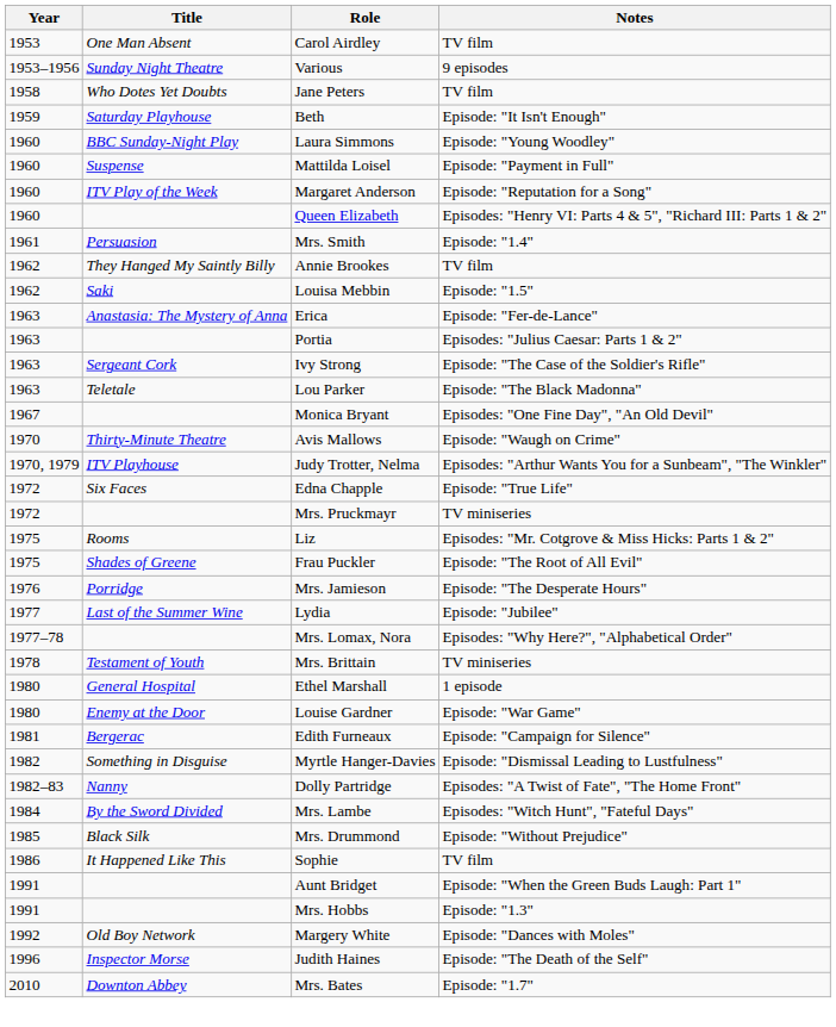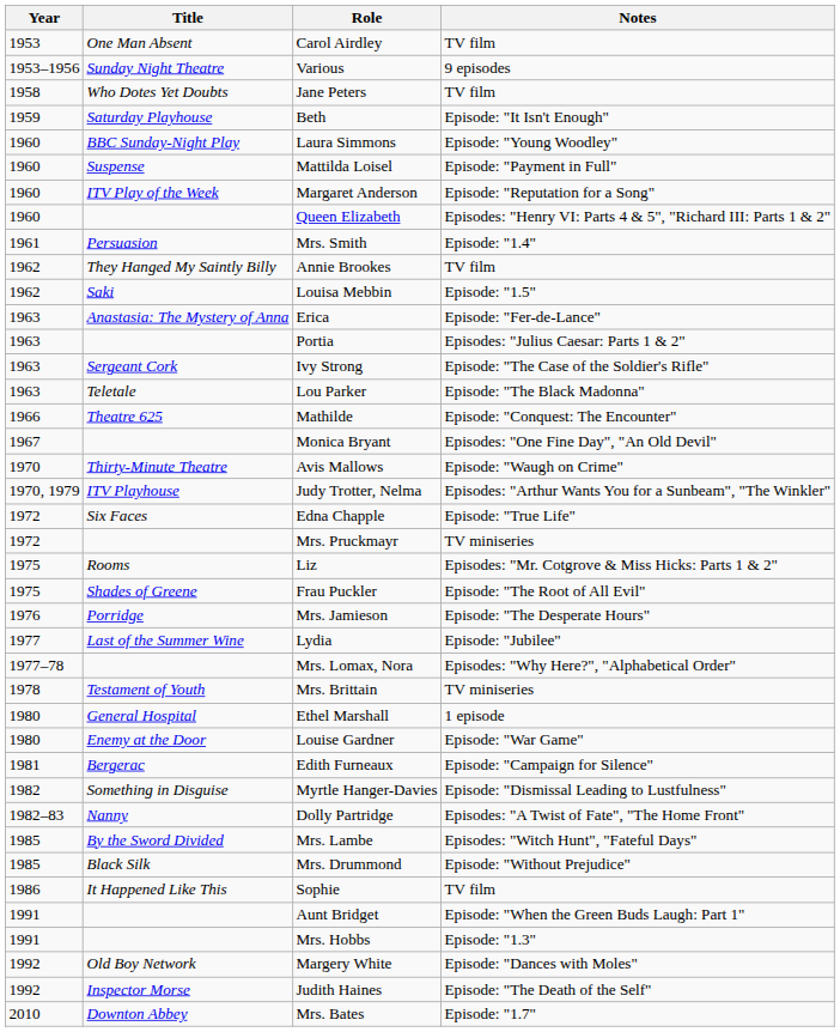+ row: 1966 | Theatre 625 | Mathilde | Episode: "Conquest: The Encounter"
Mrs. Lambe | Year: 1984 -> 1985
Judith Haines | Year: 1996 -> 1992
